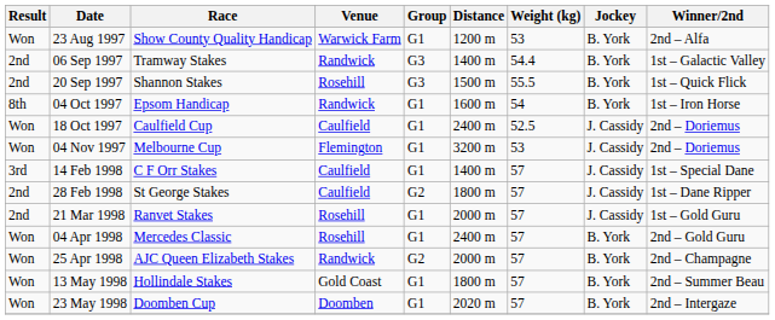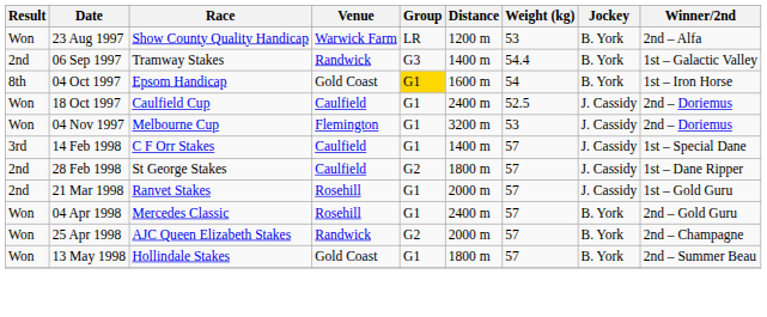23 Aug 1997 | Group: G1 -> LR
- row: 2nd | 20 Sep 1997 | Shannon Stakes | Rosehill | G3 | 1500 m | 55.5 | B. York | 1st – Quick Flick
04 Oct 1997 | Venue: Randwick -> Gold Coast
04 Oct 1997 | Group: no background -> gold background
- row: Won | 23 May 1998 | Doomben Cup | Doomben | G1 | 2020 m | 57 | B. York | 2nd – Intergaze
